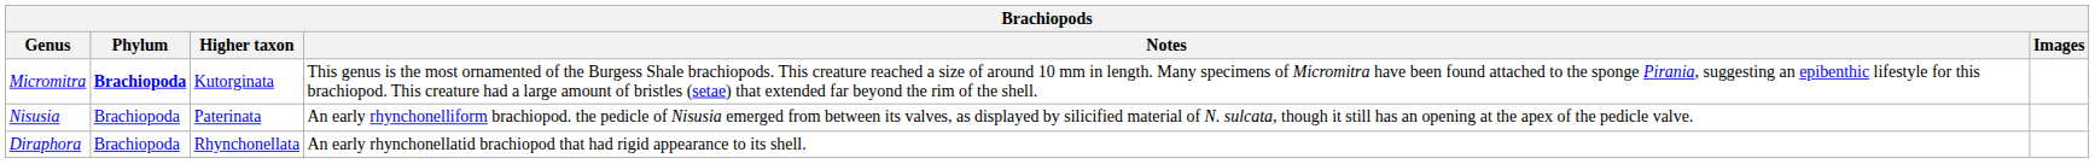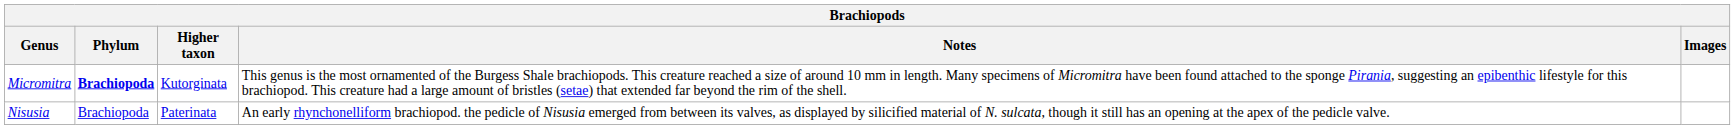- row: Diraphora | Brachiopoda | Rhynchonellata | An early rhynchonellatid brachiopod that had rigid appearance to its shell.
